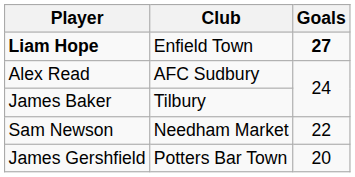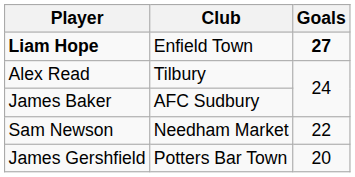Alex Read | Club: AFC Sudbury -> Tilbury
James Baker | Club: Tilbury -> AFC Sudbury
